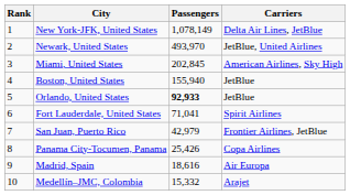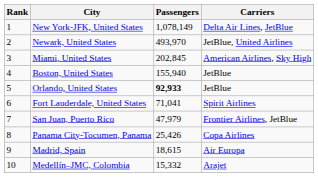San Juan, Puerto Rico | Passengers: 42,979 -> 47,979
Madrid, Spain | Passengers: 18,616 -> 18,615
